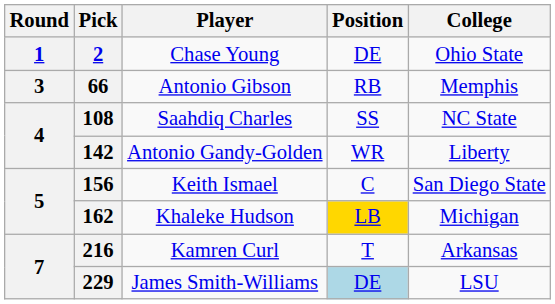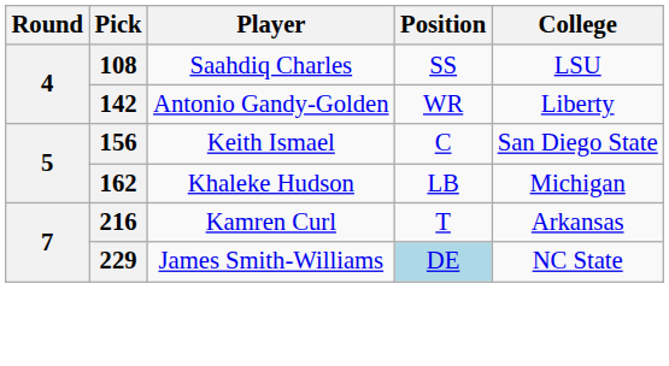- row: 1 | 2 | Chase Young | DE | Ohio State
- row: 3 | 66 | Antonio Gibson | RB | Memphis
108 | College: NC State -> LSU
162 | Position: gold background -> no background
229 | College: LSU -> NC State
